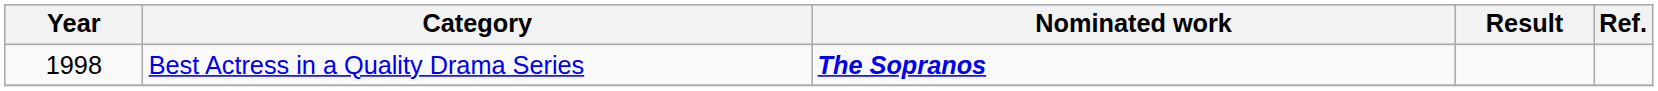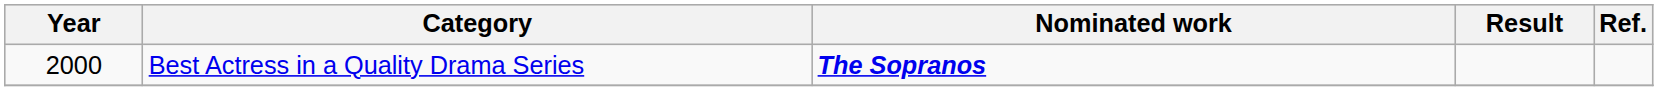Best Actress in a Quality Drama Series | Year: 1998 -> 2000
